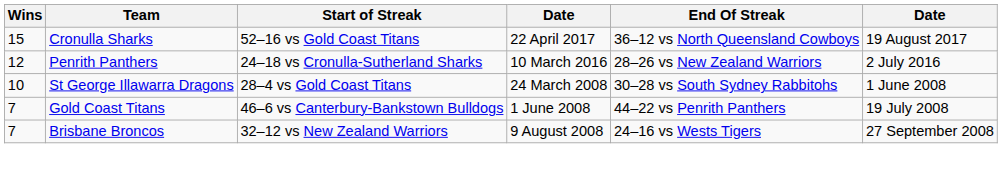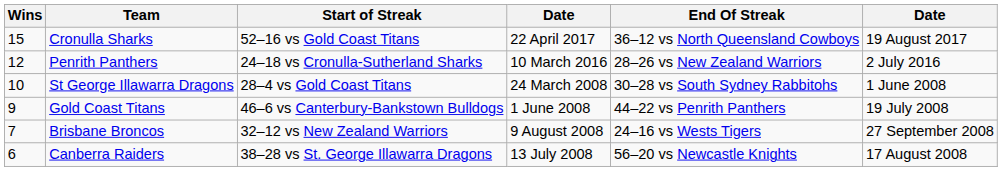Gold Coast Titans | Wins: 7 -> 9
+ row: 6 | Canberra Raiders | 38–28 vs St. George Illawarra Dragons | 13 July 2008 | 56–20 vs Newcastle Knights | 17 August 2008
